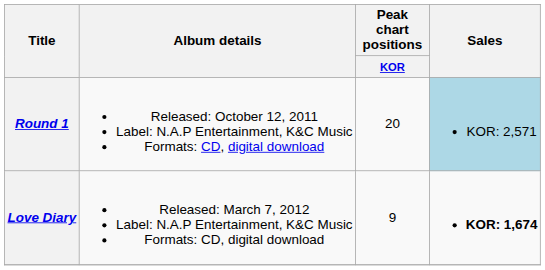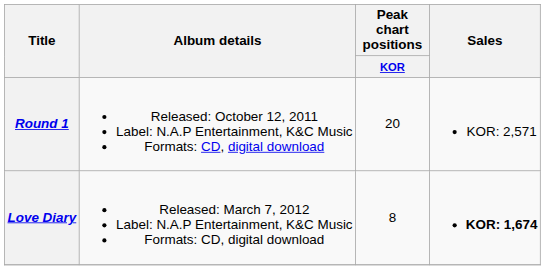Round 1 | Sales: lightblue background -> no background
Love Diary | Peak chart positions / KOR: 9 -> 8
